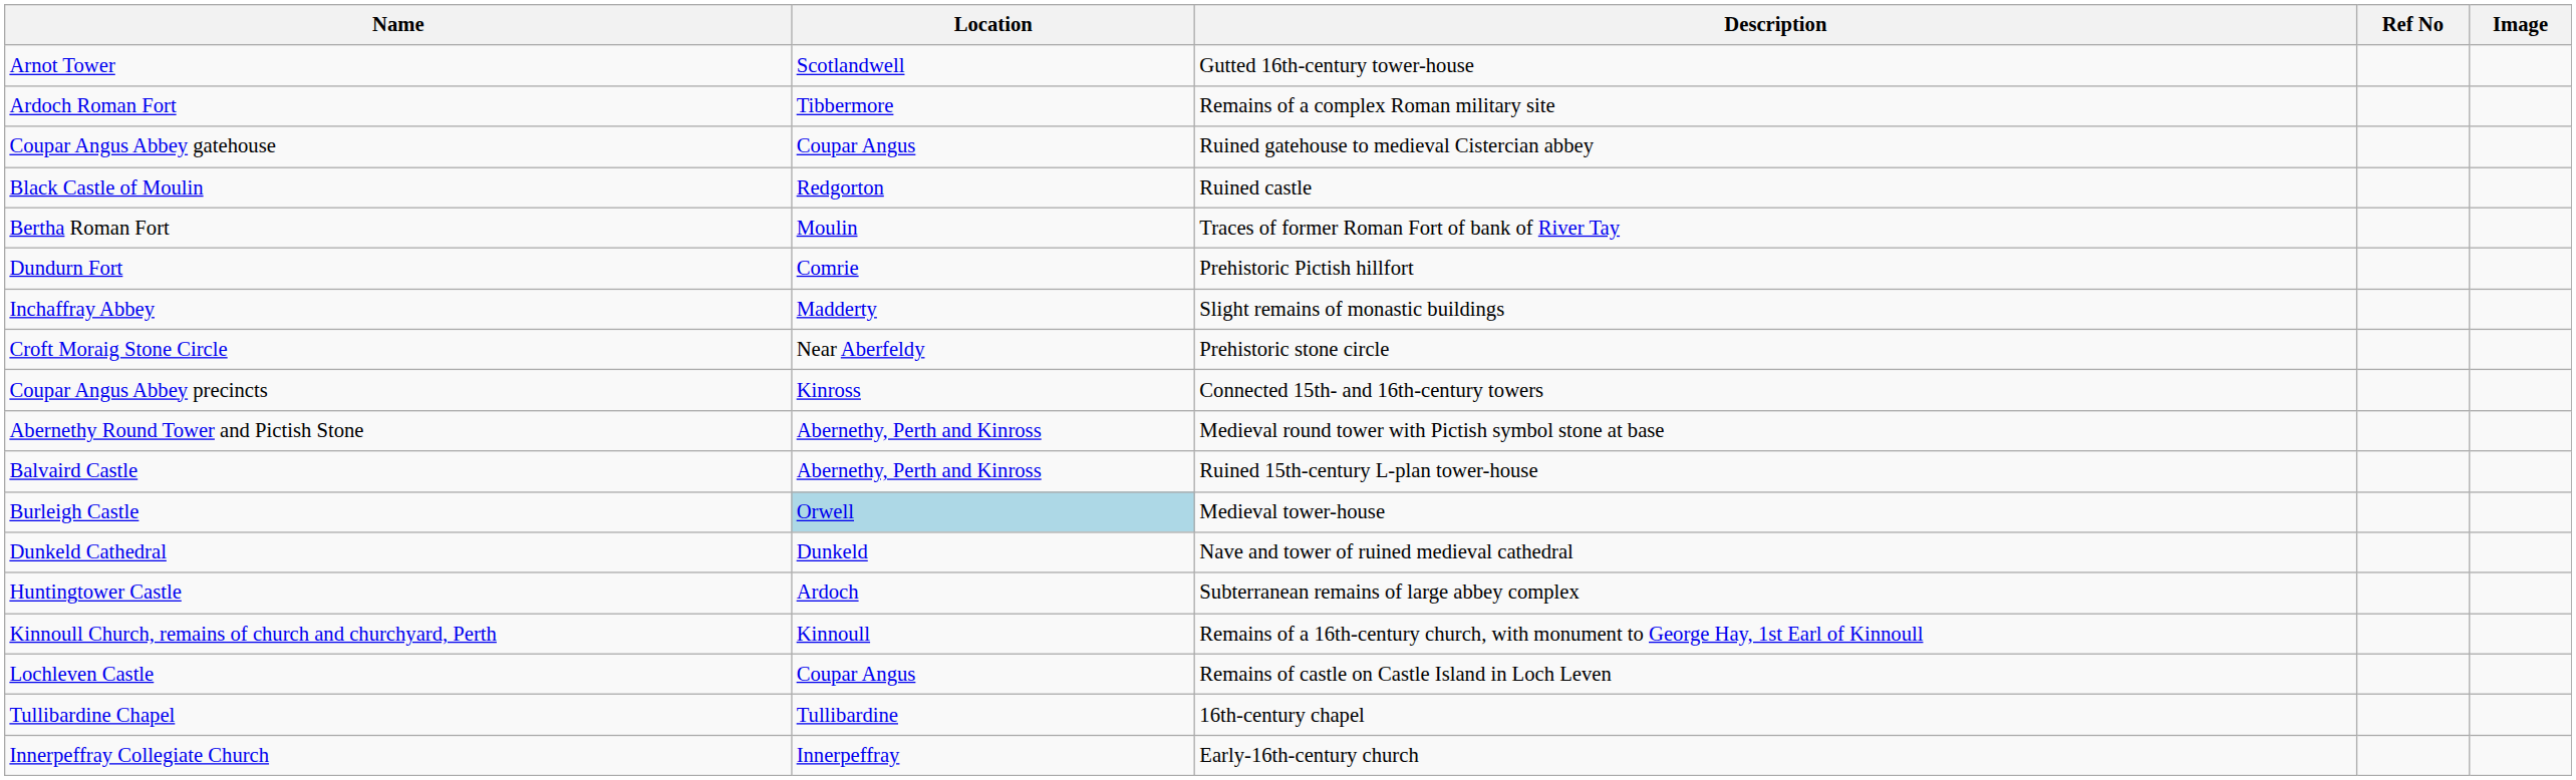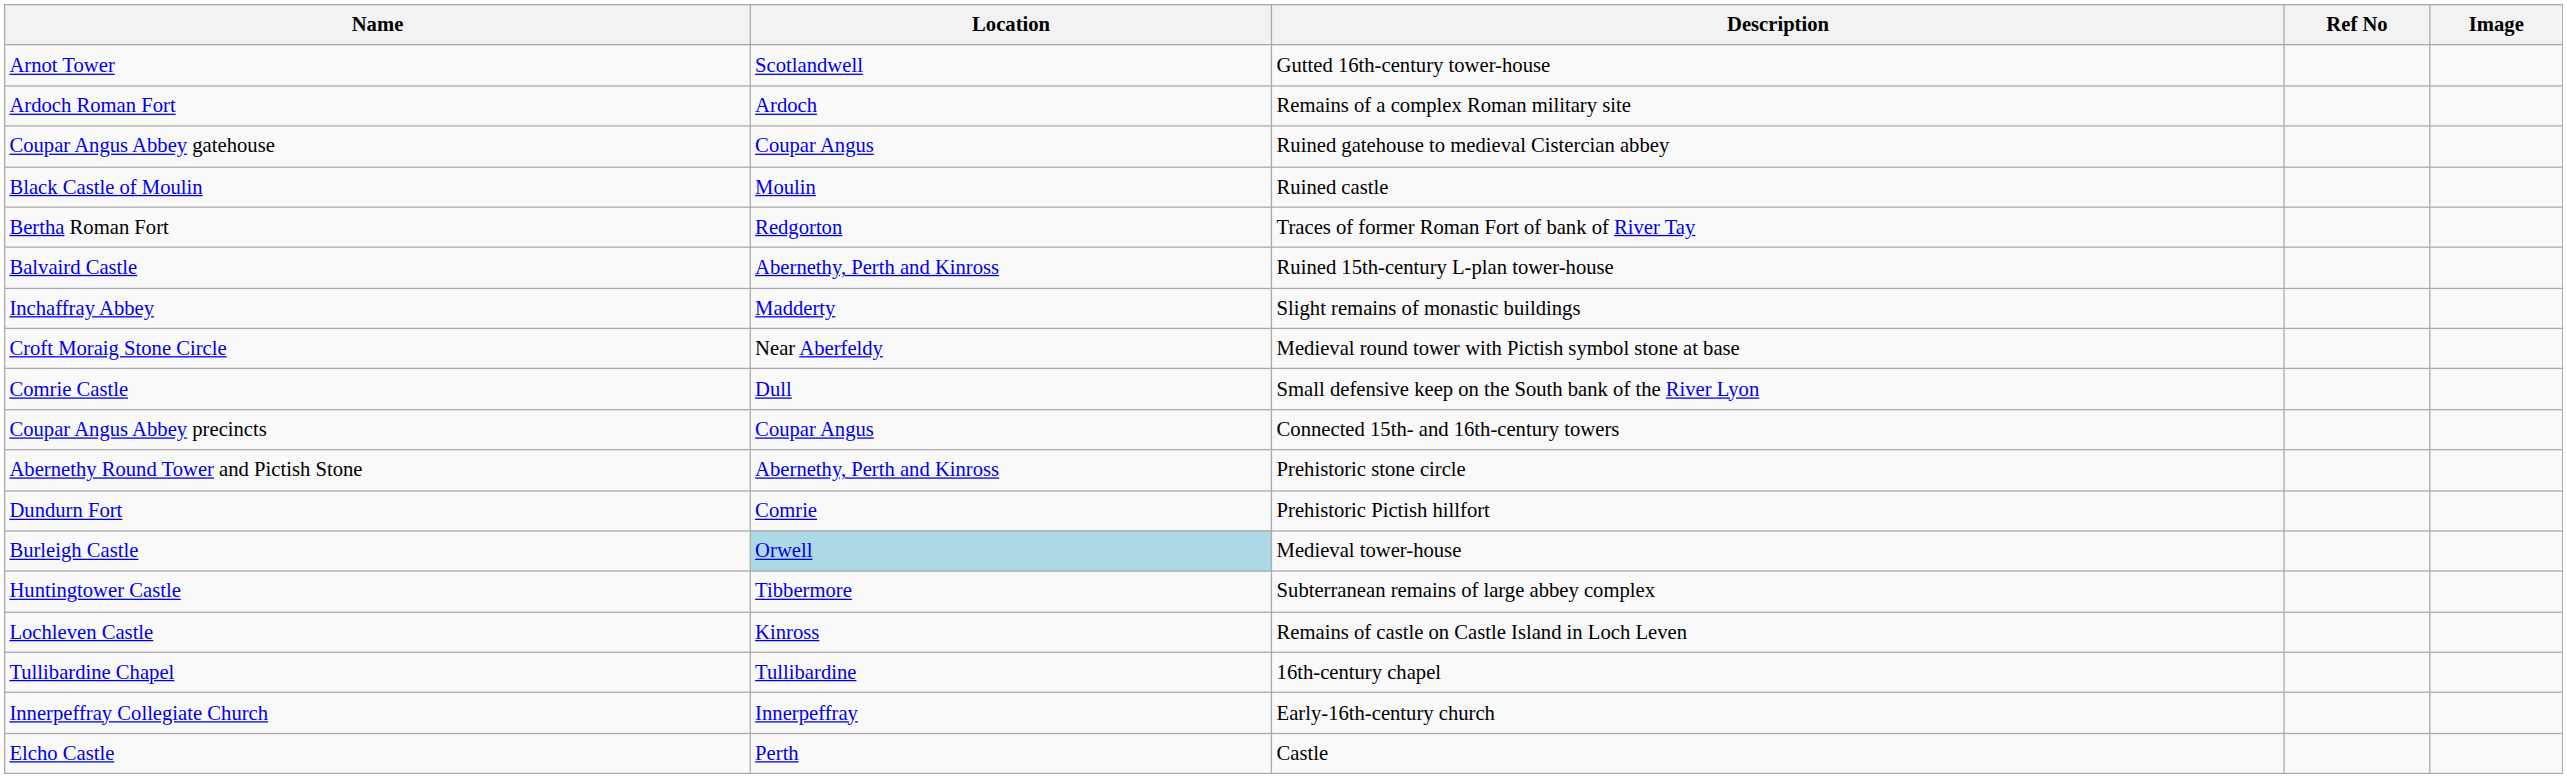Ardoch Roman Fort | Location: Tibbermore -> Ardoch
Black Castle of Moulin | Location: Redgorton -> Moulin
Bertha Roman Fort | Location: Moulin -> Redgorton
rows swapped: Dundurn Fort <-> Balvaird Castle
Croft Moraig Stone Circle | Description: Prehistoric stone circle -> Medieval round tower with Pictish symbol stone at base
+ row: Comrie Castle | Dull | Small defensive keep on the South bank of the River Lyon
Coupar Angus Abbey precincts | Location: Kinross -> Coupar Angus
Abernethy Round Tower and Pictish Stone | Description: Medieval round tower with Pictish symbol stone at base -> Prehistoric stone circle
- row: Dunkeld Cathedral | Dunkeld | Nave and tower of ruined medieval cathedral
Huntingtower Castle | Location: Ardoch -> Tibbermore
- row: Kinnoull Church, remains of church and churchyard, Perth | Kinnoull | Remains of a 16th-century church, with monument to George Hay, 1st Earl of Kinnoull
Lochleven Castle | Location: Coupar Angus -> Kinross
+ row: Elcho Castle | Perth | Castle
